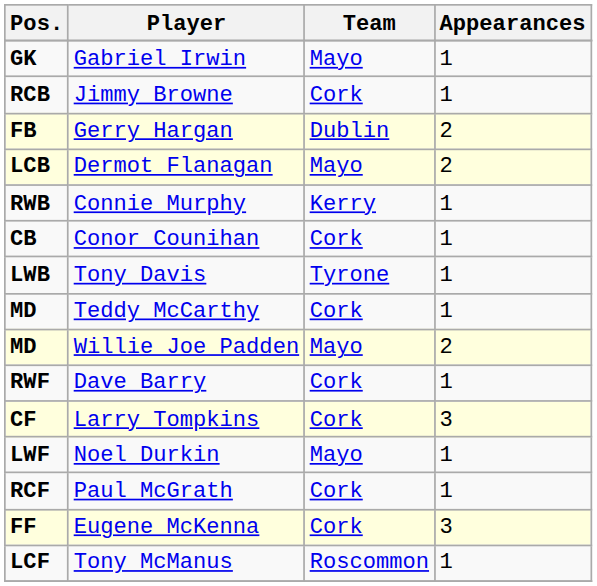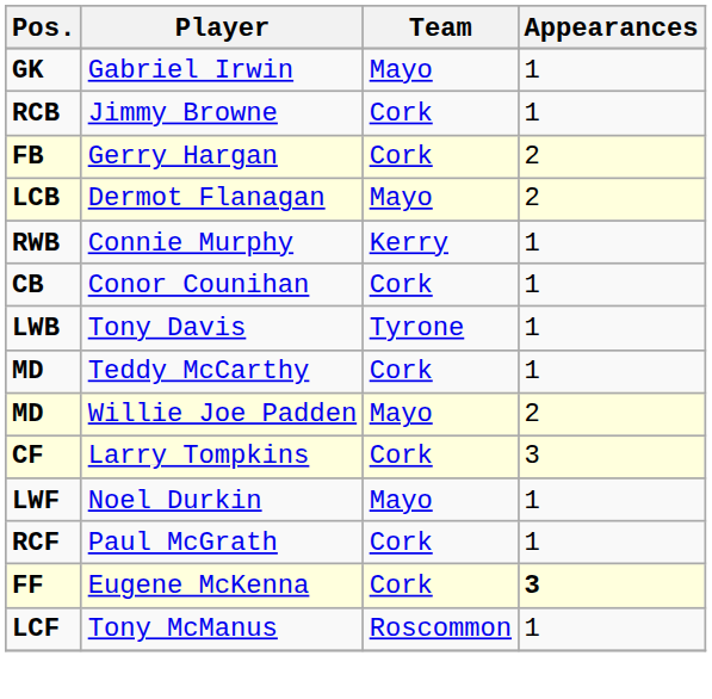Gerry Hargan | Team: Dublin -> Cork
- row: RWF | Dave Barry | Cork | 1
Eugene McKenna | Appearances: normal -> bold
